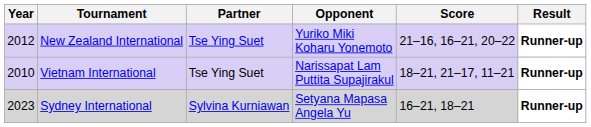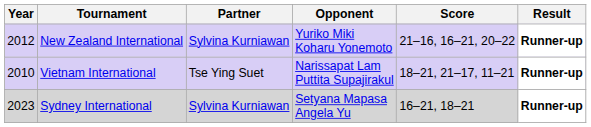New Zealand International | Partner: Tse Ying Suet -> Sylvina Kurniawan
